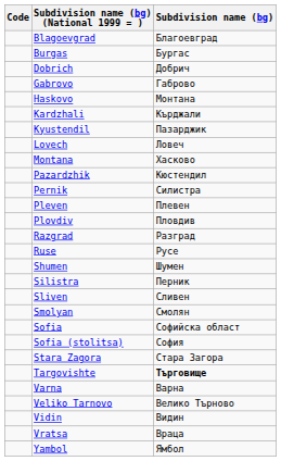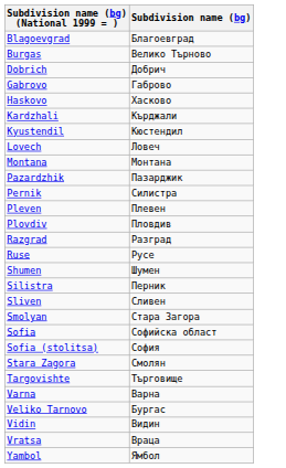- column: Code
Burgas | Subdivision name (bg): Бургас -> Велико Търново
Haskovo | Subdivision name (bg): Монтана -> Хасково
Kyustendil | Subdivision name (bg): Пазарджик -> Кюстендил
Montana | Subdivision name (bg): Хасково -> Монтана
Pazardzhik | Subdivision name (bg): Кюстендил -> Пазарджик
Smolyan | Subdivision name (bg): Смолян -> Стара Загора
Stara Zagora | Subdivision name (bg): Стара Загора -> Смолян
Targovishte | Subdivision name (bg): bold -> normal
Veliko Tarnovo | Subdivision name (bg): Велико Търново -> Бургас
